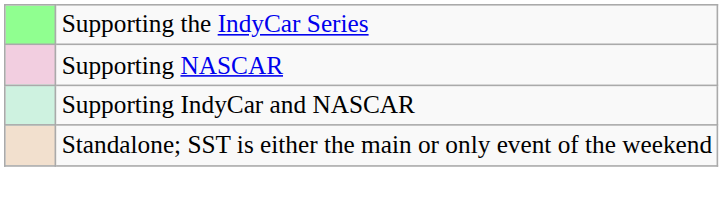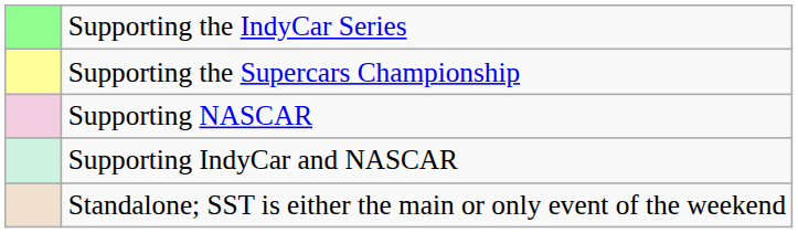+ row: Supporting the Supercars Championship
